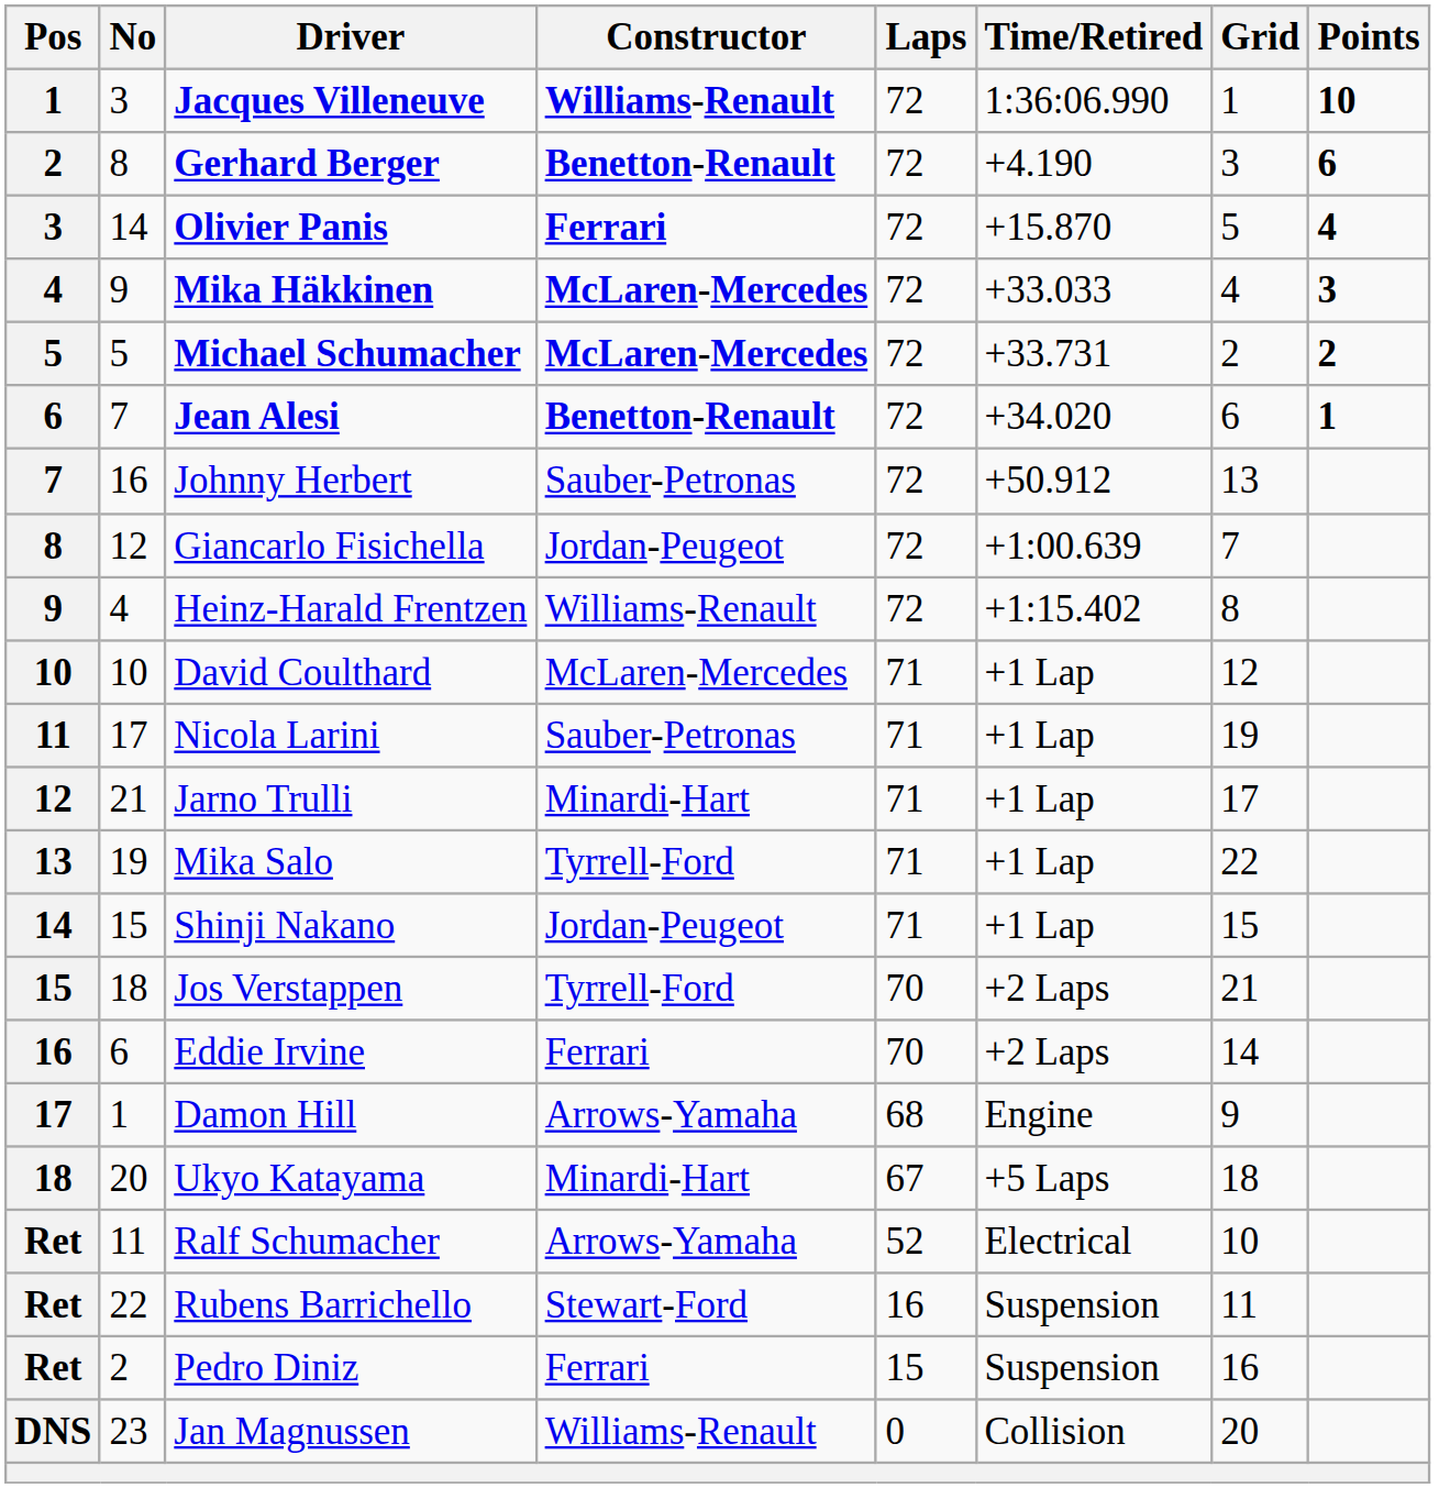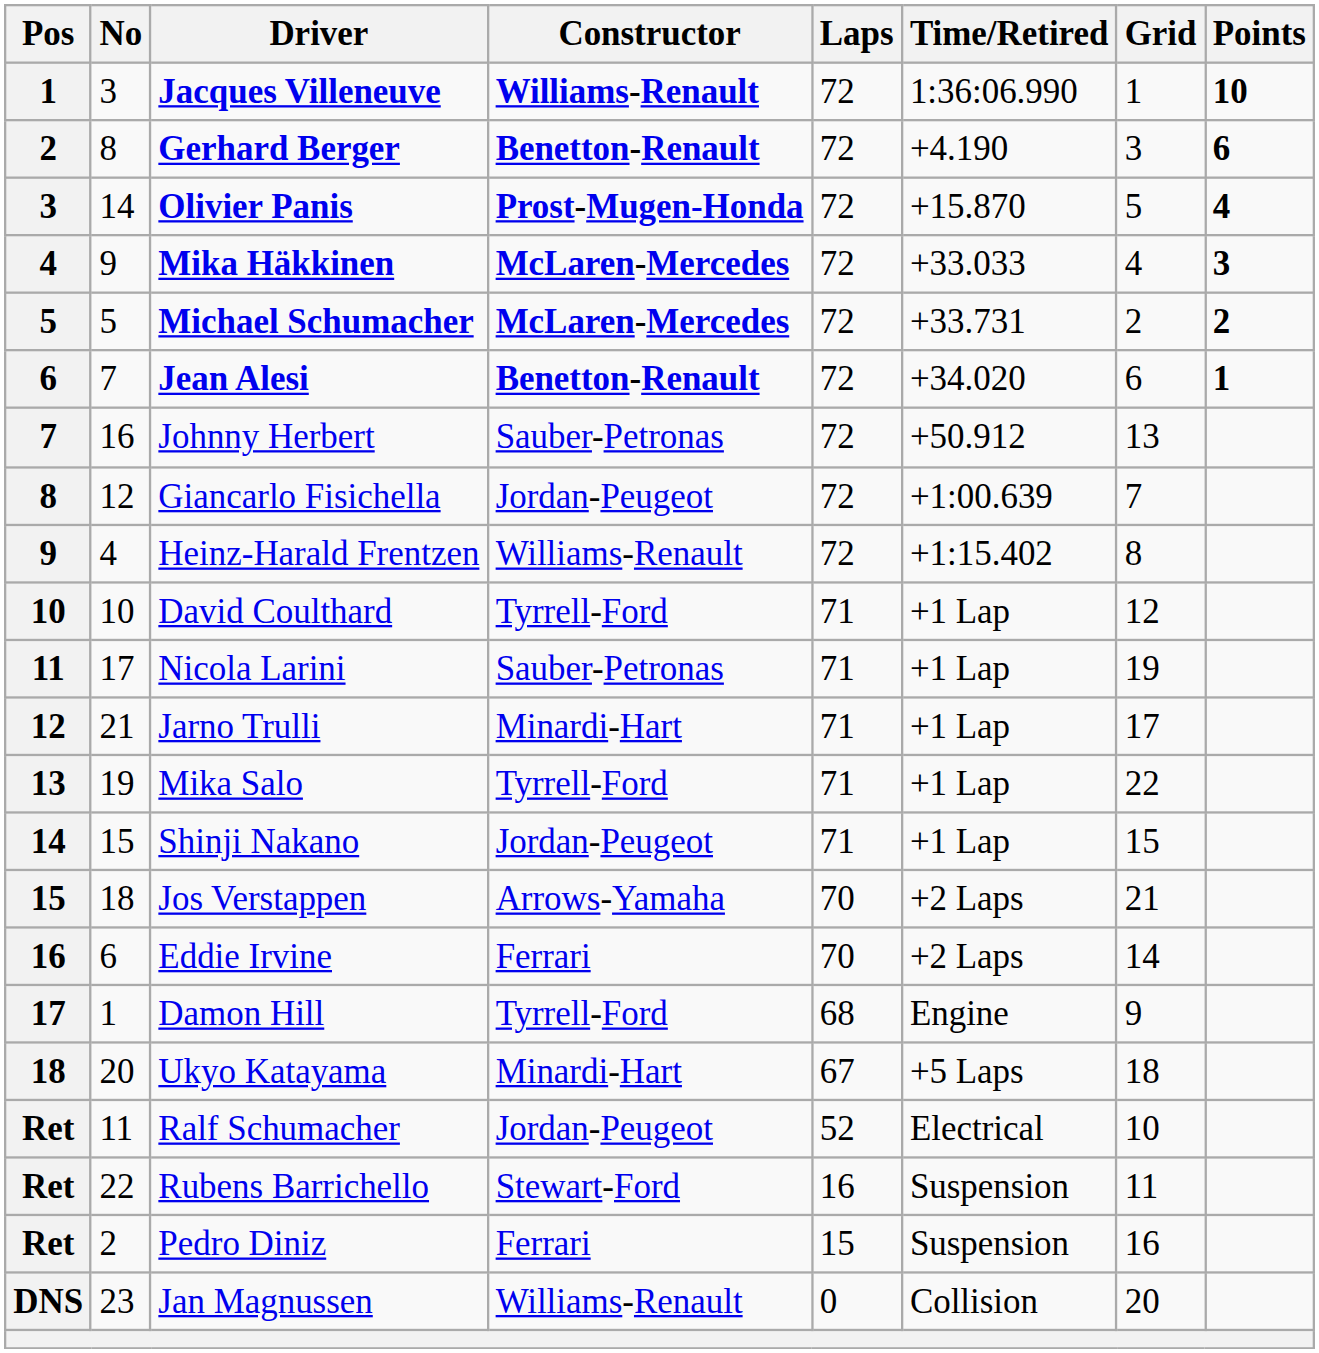Olivier Panis | Constructor: Ferrari -> Prost-Mugen-Honda
David Coulthard | Constructor: McLaren-Mercedes -> Tyrrell-Ford
Jos Verstappen | Constructor: Tyrrell-Ford -> Arrows-Yamaha
Damon Hill | Constructor: Arrows-Yamaha -> Tyrrell-Ford
Ralf Schumacher | Constructor: Arrows-Yamaha -> Jordan-Peugeot
